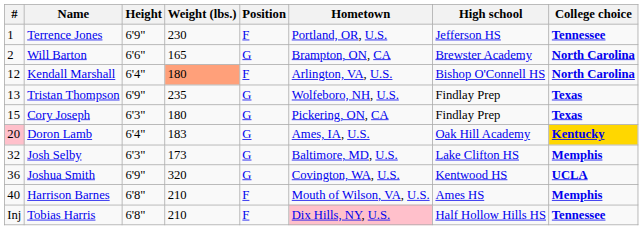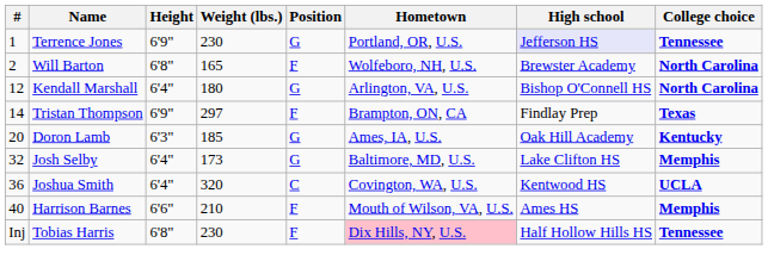Terrence Jones | Position: F -> G
Terrence Jones | High school: no background -> lavender background
Will Barton | Height: 6'6" -> 6'8"
Will Barton | Position: G -> F
Will Barton | Hometown: Brampton, ON, CA -> Wolfeboro, NH, U.S.
Kendall Marshall | Weight (lbs.): lightsalmon background -> no background
Kendall Marshall | Position: F -> G
Tristan Thompson | #: 13 -> 14
Tristan Thompson | Weight (lbs.): 235 -> 297
Tristan Thompson | Position: G -> F
Tristan Thompson | Hometown: Wolfeboro, NH, U.S. -> Brampton, ON, CA
- row: 15 | Cory Joseph | 6'3" | 180 | G | Pickering, ON, CA | Findlay Prep | Texas
Doron Lamb | #: pink background -> no background
Doron Lamb | Height: 6'4" -> 6'3"
Doron Lamb | Weight (lbs.): 183 -> 185
Doron Lamb | College choice: gold background -> no background
Josh Selby | Height: 6'3" -> 6'4"
Joshua Smith | Height: 6'9" -> 6'4"
Joshua Smith | Position: G -> C
Harrison Barnes | Height: 6'8" -> 6'6"
Tobias Harris | Weight (lbs.): 210 -> 230
